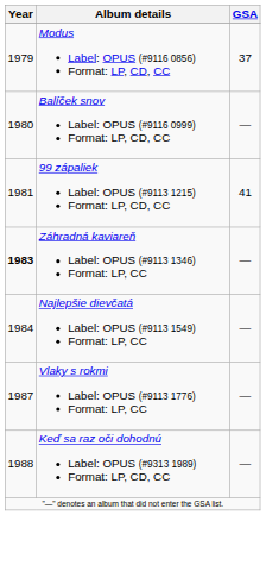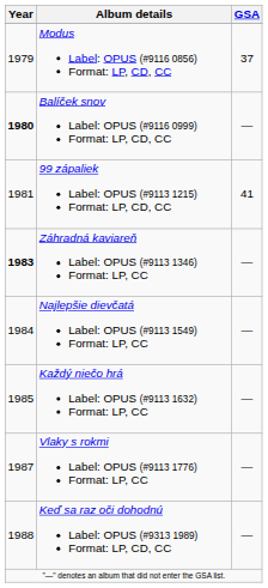Balíček snov Label: OPUS (#9116 0999) Format: LP, CD, CC | Year: normal -> bold
+ row: 1985 | Každý niečo hrá Label: OPUS (#9113 1632) Format: LP, CC | —
